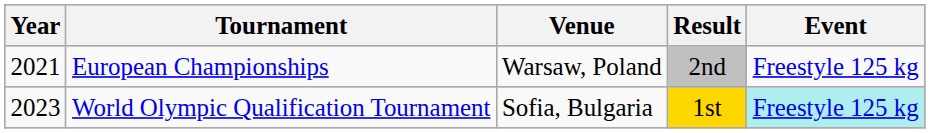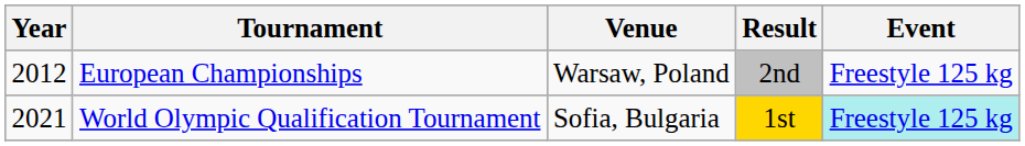European Championships | Year: 2021 -> 2012
World Olympic Qualification Tournament | Year: 2023 -> 2021
